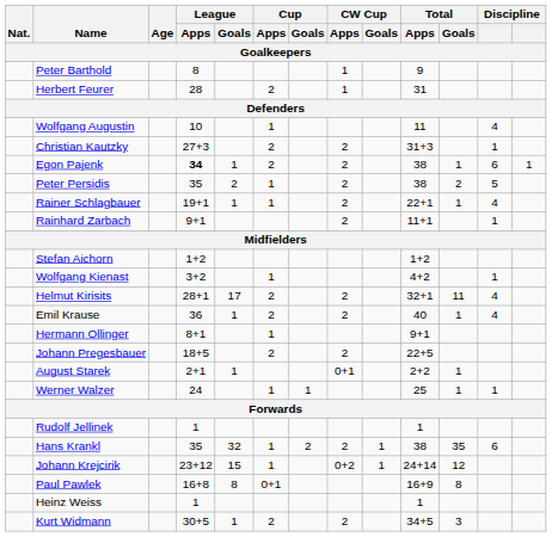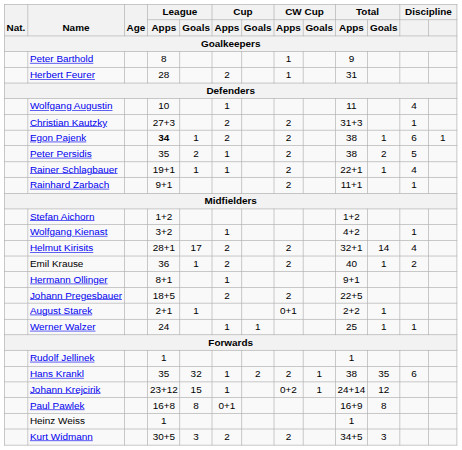Helmut Kirisits | Total / Goals: 11 -> 14
Emil Krause | column 12: 4 -> 2
Kurt Widmann | League / Goals: 1 -> 3
